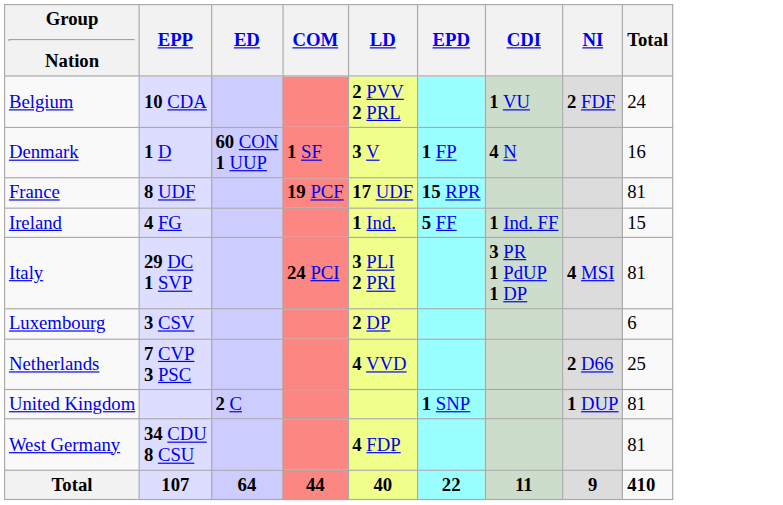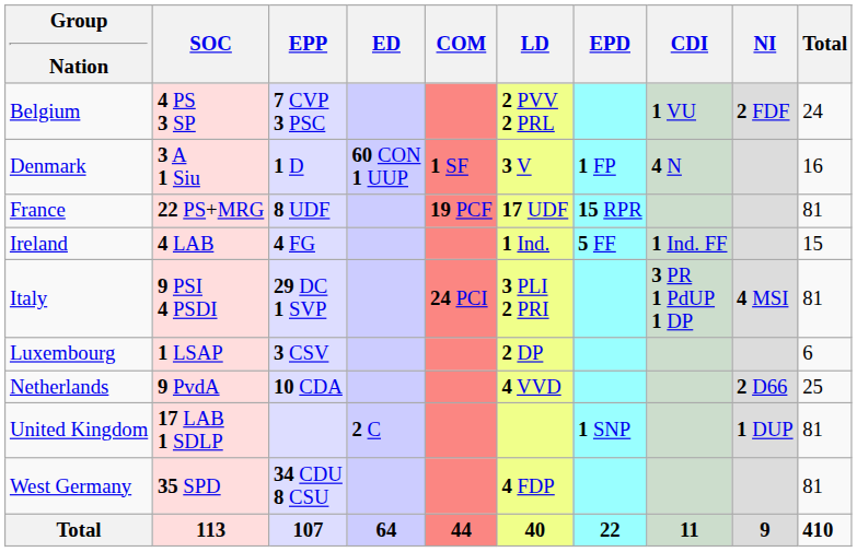+ column: SOC | 4 PS 3 SP | 3 A 1 Siu | 22 PS+MRG | 4 LAB | 9 PSI 4 PSDI | 1 LSAP | 9 PvdA | 17 LAB 1 SDLP | 35 SPD | 113
Belgium | EPP: 10 CDA -> 7 CVP 3 PSC
Netherlands | EPP: 7 CVP 3 PSC -> 10 CDA
